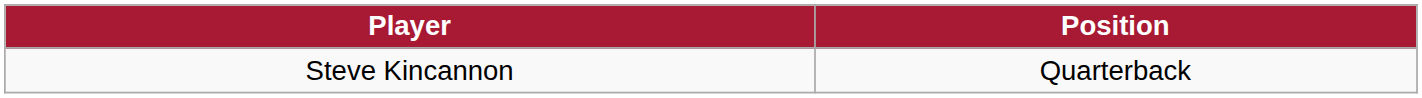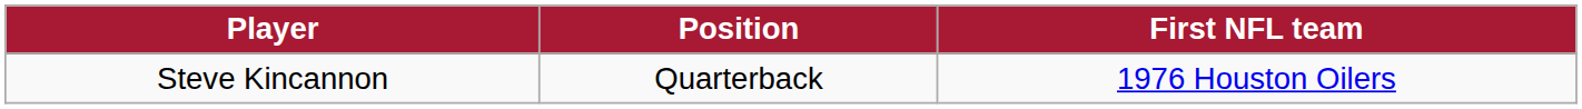+ column: First NFL team | 1976 Houston Oilers
